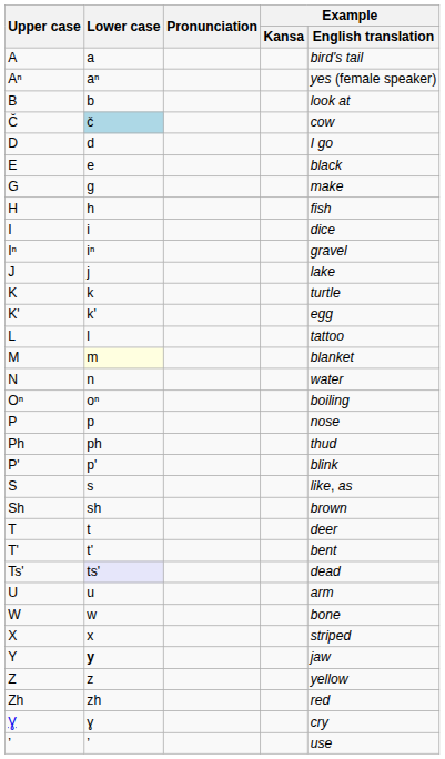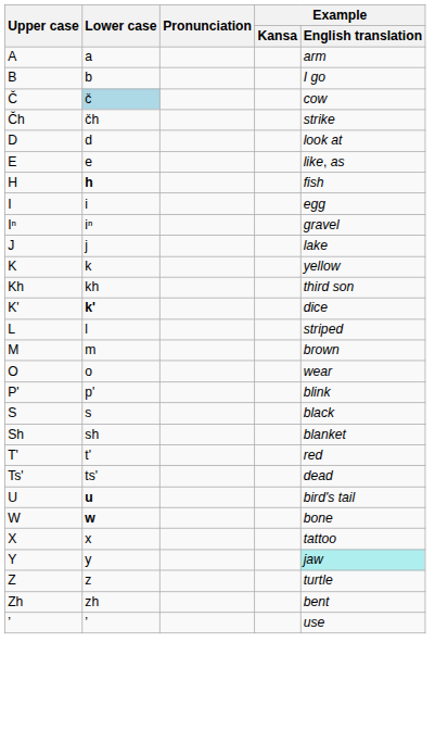A | Example / English translation: bird's tail -> arm
- row: Aⁿ | aⁿ | yes (female speaker)
B | Example / English translation: look at -> I go
+ row: Čh | čh | strike
D | Example / English translation: I go -> look at
E | Example / English translation: black -> like, as
- row: G | g | make
H | Lower case: normal -> bold
I | Example / English translation: dice -> egg
K | Example / English translation: turtle -> yellow
+ row: Kh | kh | third son
K' | Lower case: normal -> bold
K' | Example / English translation: egg -> dice
L | Example / English translation: tattoo -> striped
M | Lower case: lightyellow background -> no background
M | Example / English translation: blanket -> brown
- row: N | n | water
+ row: O | o | wear
- row: Oⁿ | oⁿ | boiling
- row: P | p | nose
- row: Ph | ph | thud
S | Example / English translation: like, as -> black
Sh | Example / English translation: brown -> blanket
- row: T | t | deer
T' | Example / English translation: bent -> red
Ts' | Lower case: lavender background -> no background
U | Lower case: normal -> bold
U | Example / English translation: arm -> bird's tail
W | Lower case: normal -> bold
X | Example / English translation: striped -> tattoo
Y | Lower case: bold -> normal
Y | Example / English translation: no background -> paleturquoise background
Z | Example / English translation: yellow -> turtle
Zh | Example / English translation: red -> bent
- row: Ɣ | ɣ | cry
